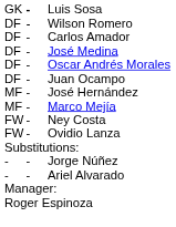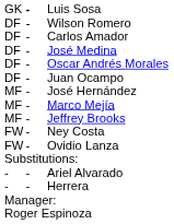+ row: MF | - | Jeffrey Brooks
- row: - | - | Jorge Núñez
+ row: - | - | Herrera
